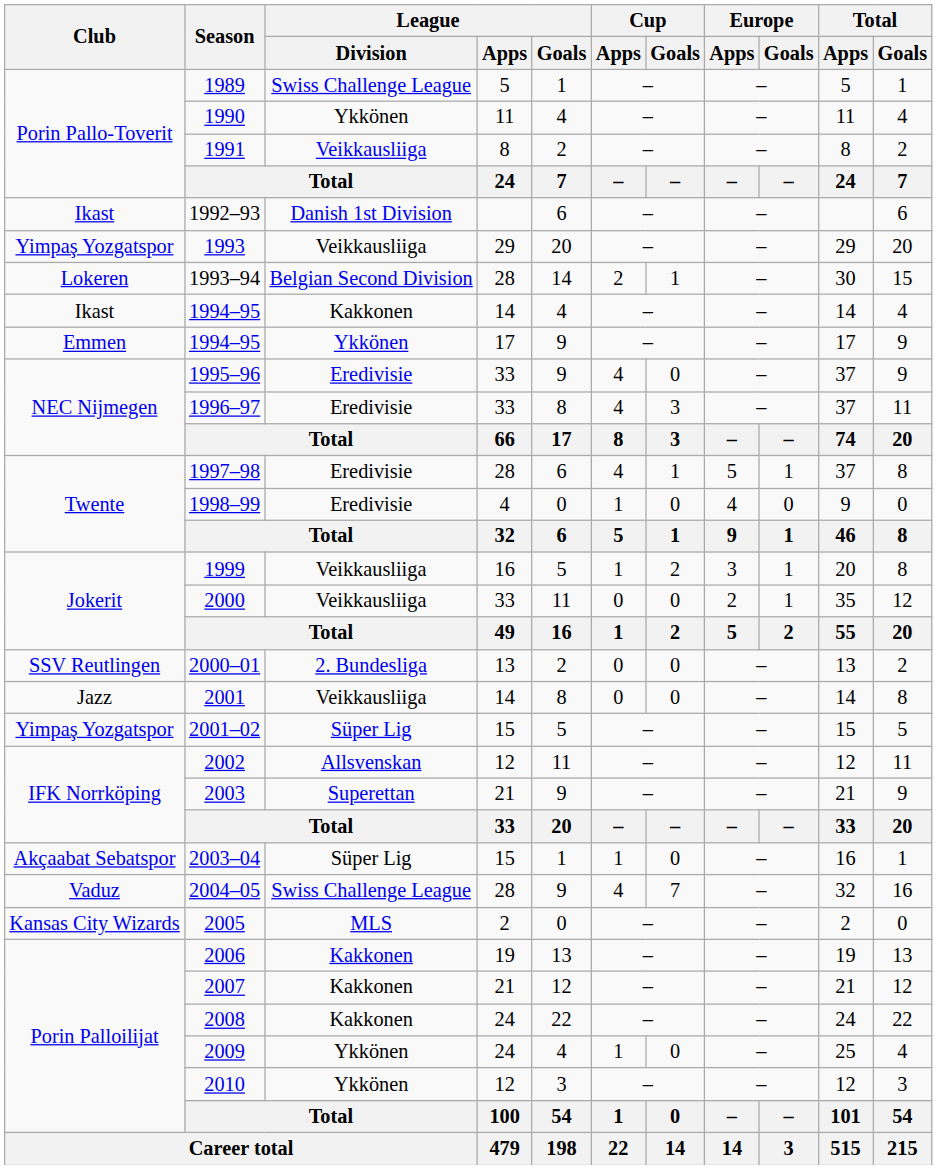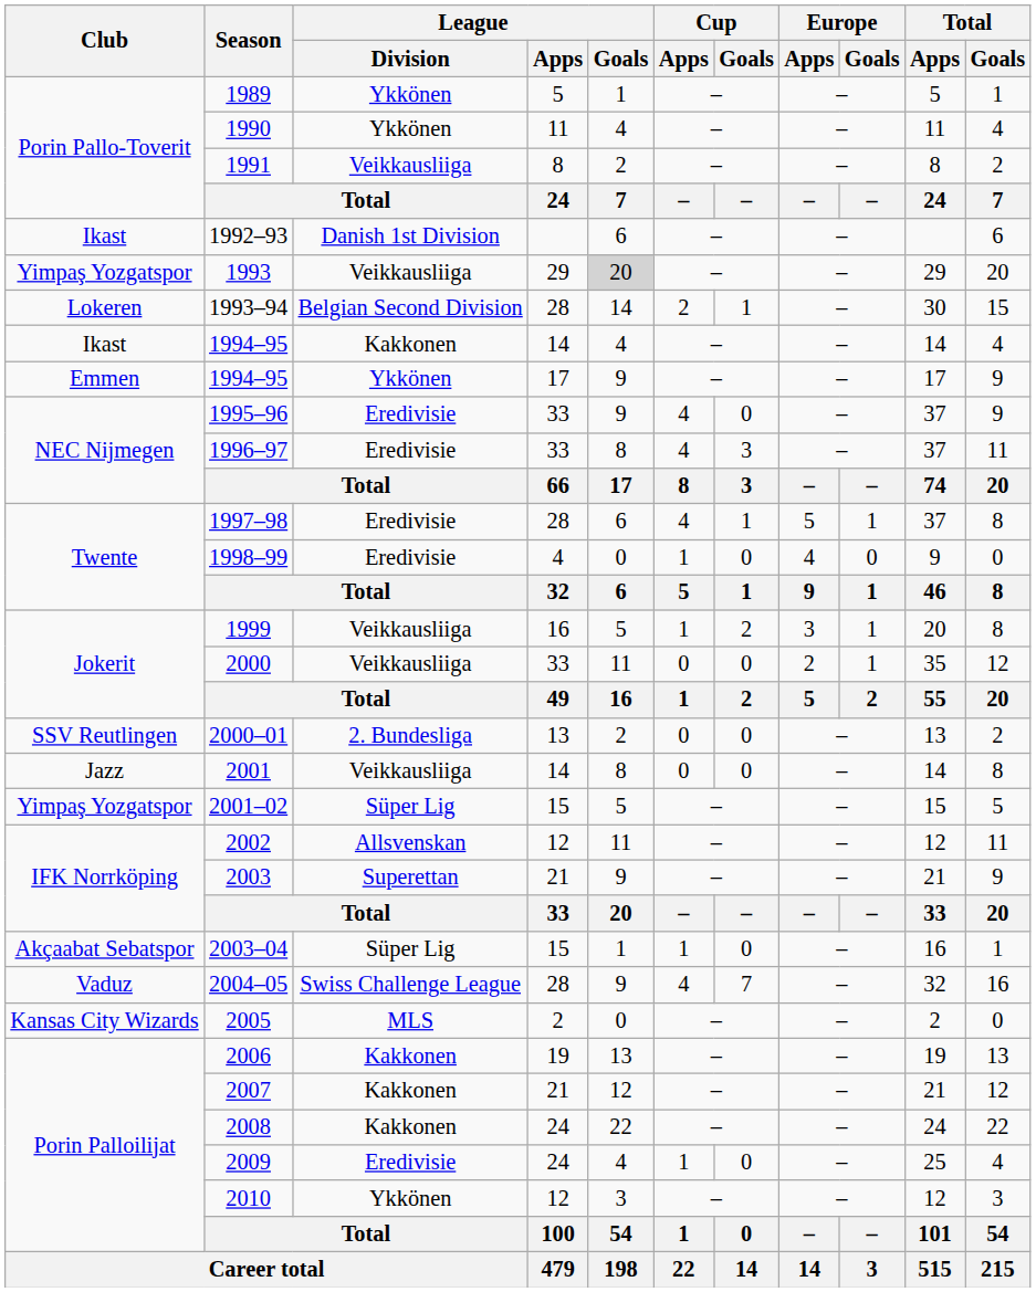1989 | League / Division: Swiss Challenge League -> Ykkönen
1993 | League / Goals: no background -> lightgrey background
2009 | League / Division: Ykkönen -> Eredivisie
